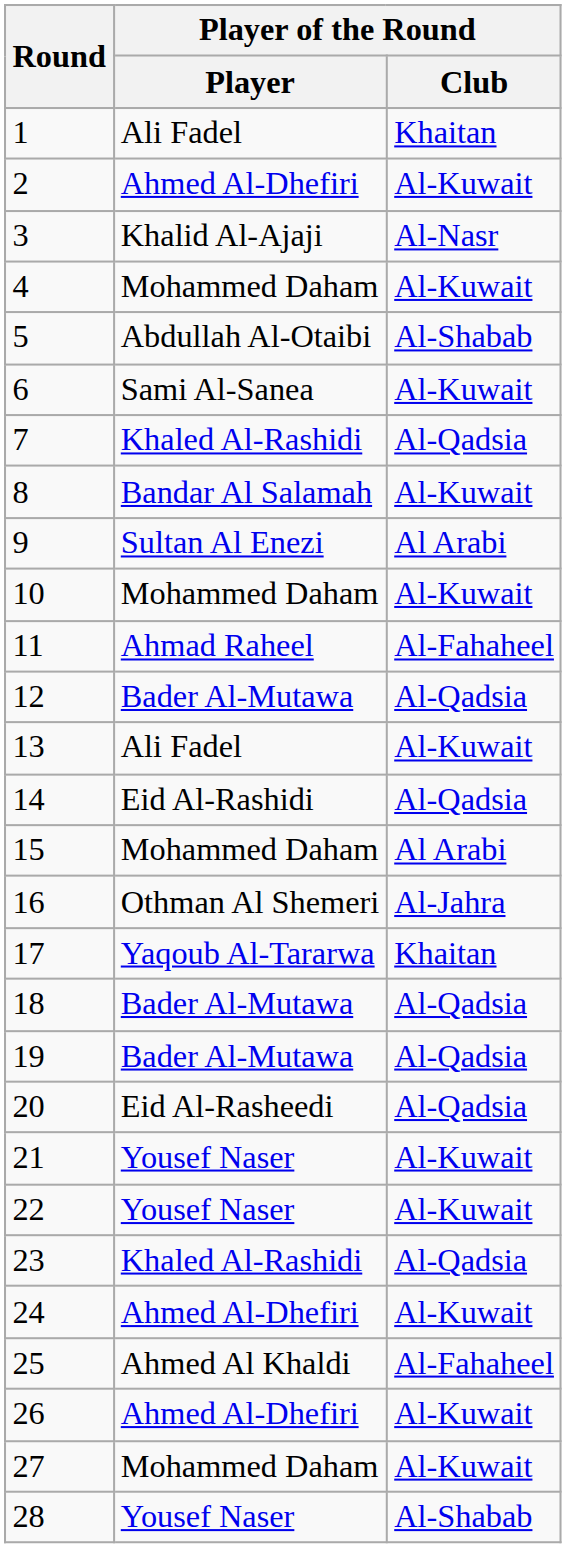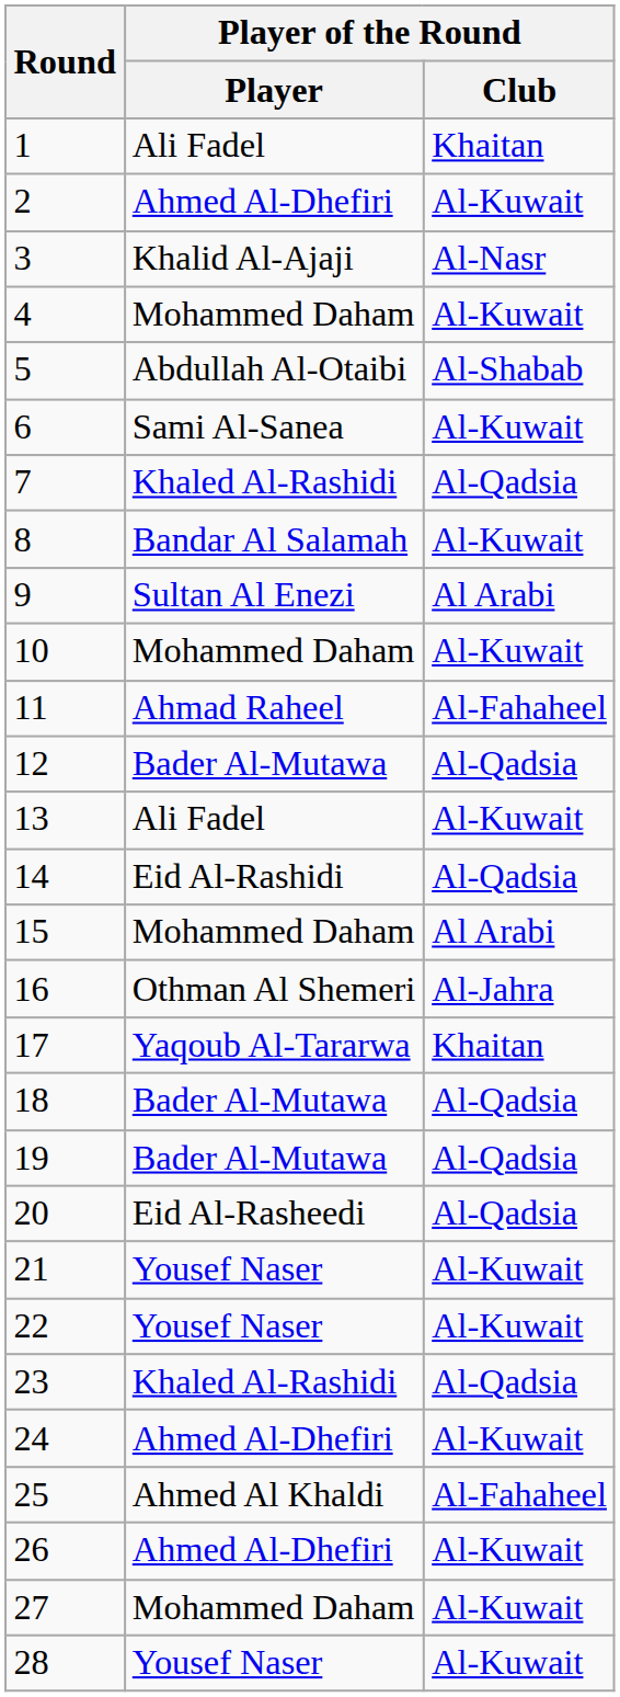28 | Player of the Round / Club: Al-Shabab -> Al-Kuwait
